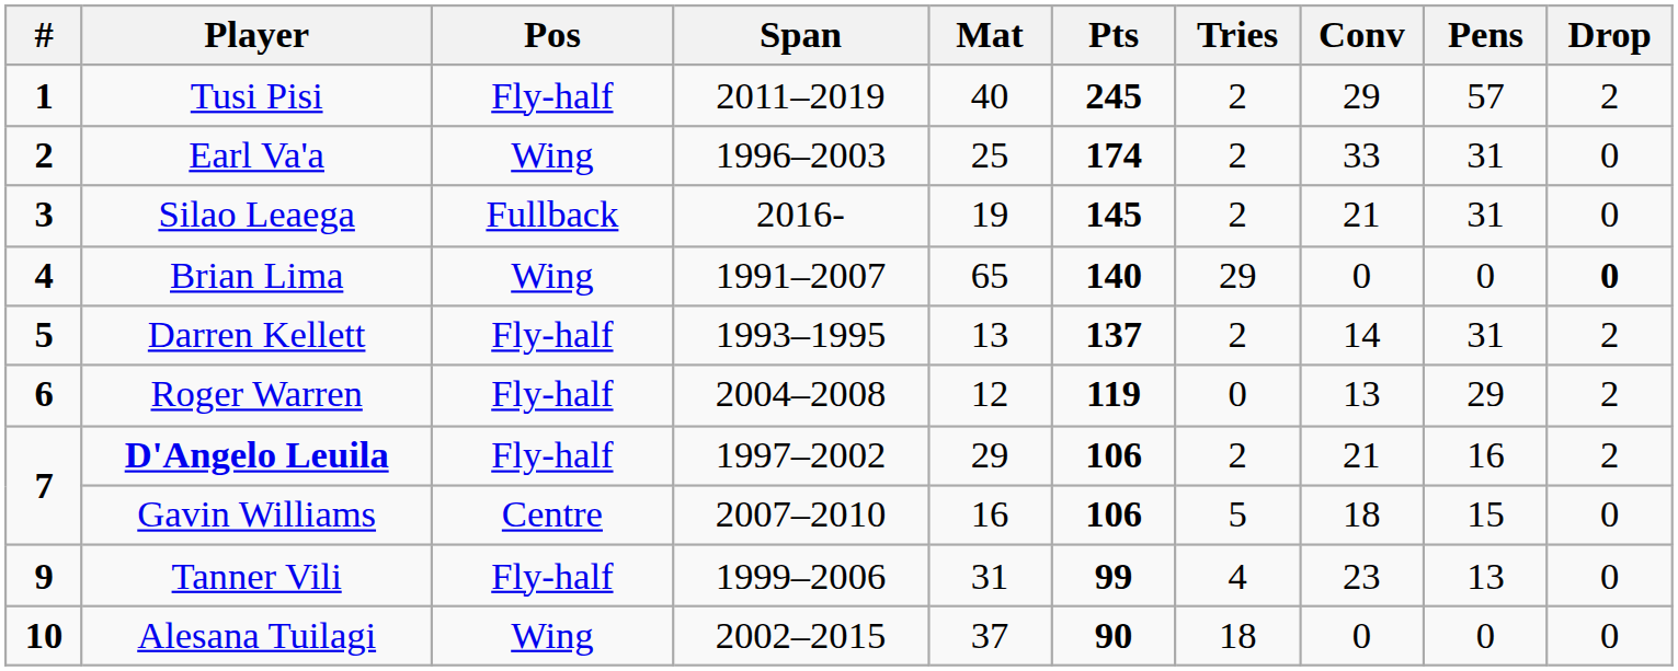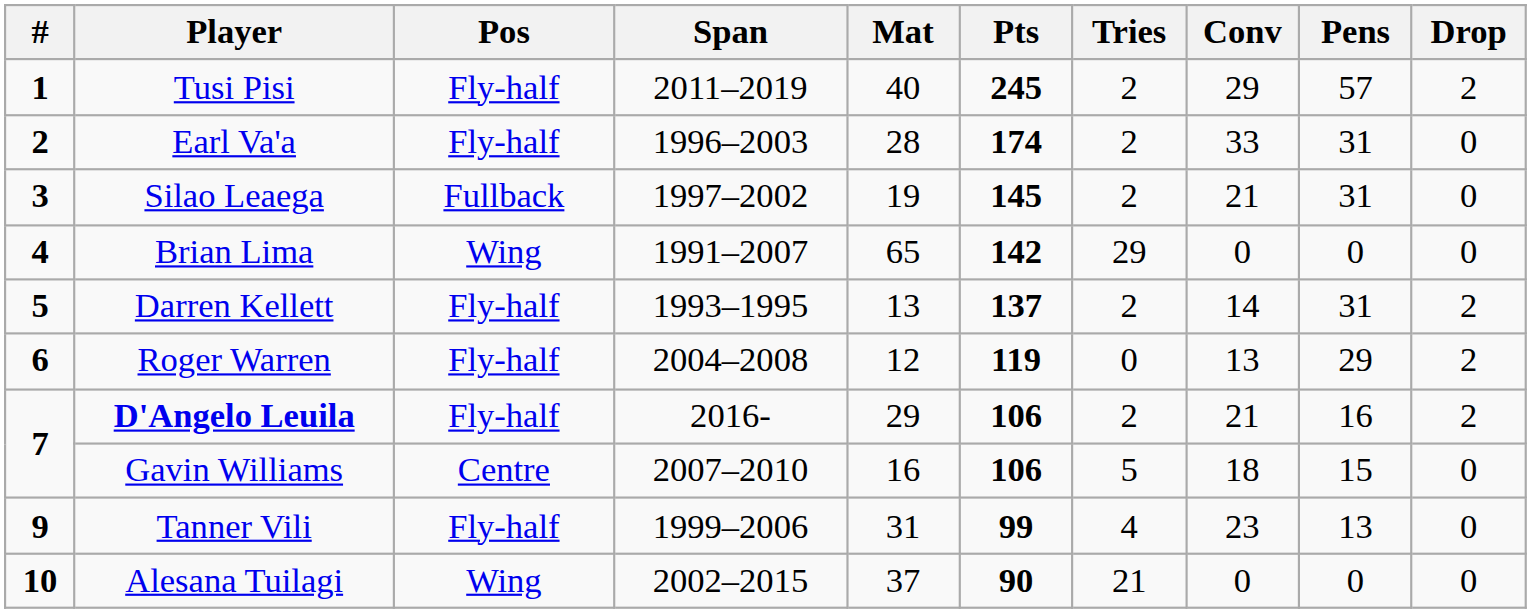Earl Va'a | Pos: Wing -> Fly-half
Earl Va'a | Mat: 25 -> 28
Silao Leaega | Span: 2016- -> 1997–2002
Brian Lima | Pts: 140 -> 142
Brian Lima | Drop: bold -> normal
D'Angelo Leuila | Span: 1997–2002 -> 2016-
Alesana Tuilagi | Tries: 18 -> 21
